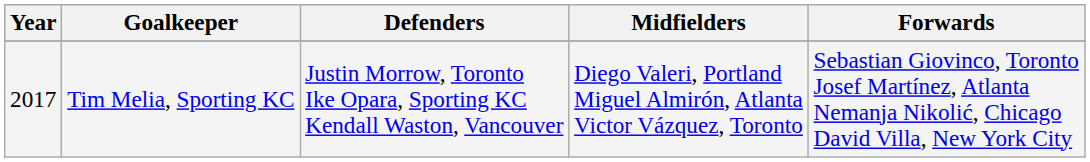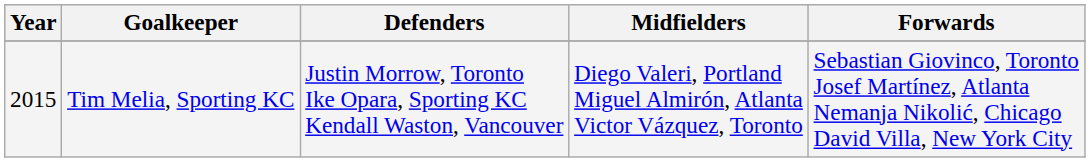Tim Melia, Sporting KC | Year: 2017 -> 2015
